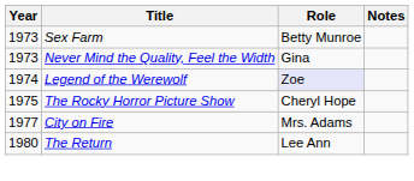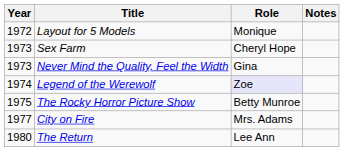+ row: 1972 | Layout for 5 Models | Monique
Sex Farm | Role: Betty Munroe -> Cheryl Hope
The Rocky Horror Picture Show | Role: Cheryl Hope -> Betty Munroe
